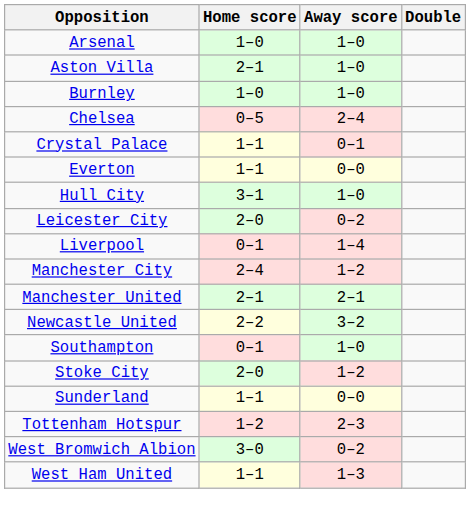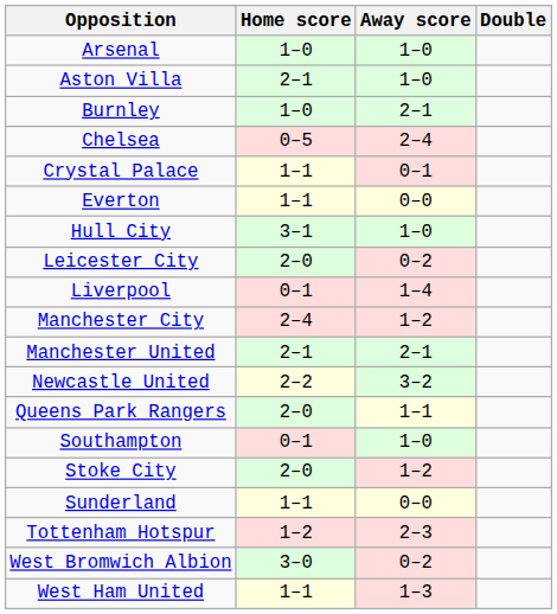Burnley | Away score: 1–0 -> 2–1
+ row: Queens Park Rangers | 2–0 | 1–1
